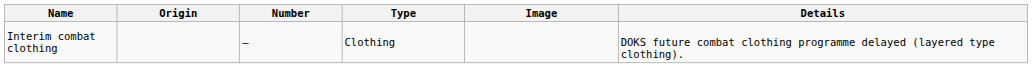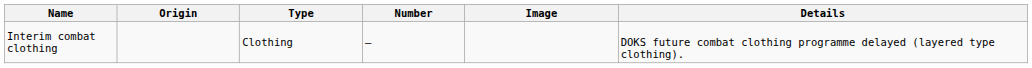columns swapped: Type <-> Number
